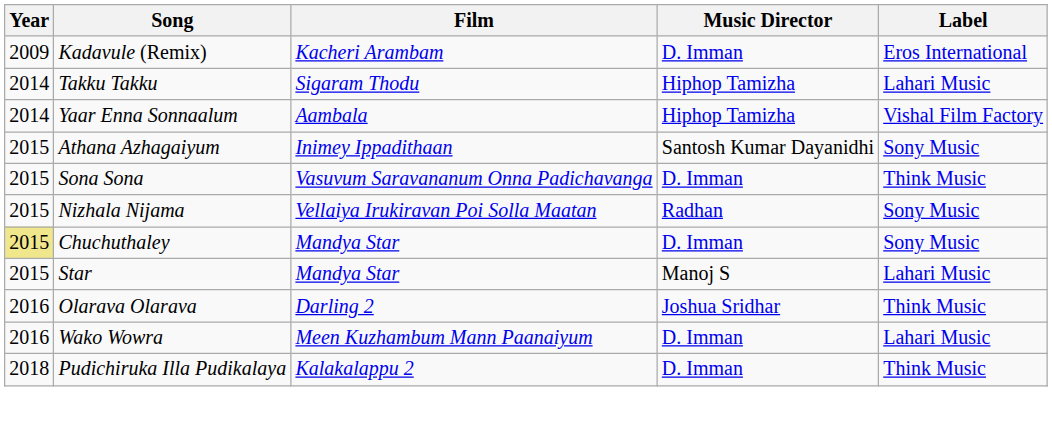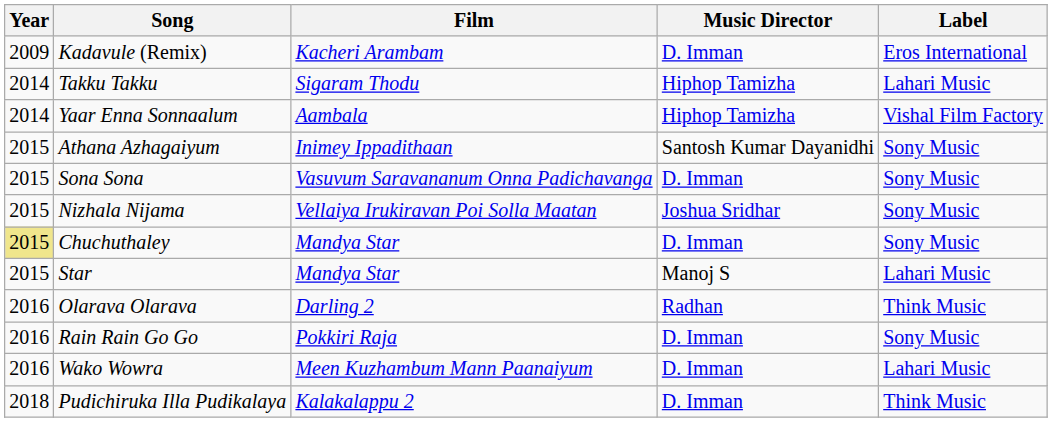Sona Sona | Label: Think Music -> Sony Music
Nizhala Nijama | Music Director: Radhan -> Joshua Sridhar
Olarava Olarava | Music Director: Joshua Sridhar -> Radhan
+ row: 2016 | Rain Rain Go Go | Pokkiri Raja | D. Imman | Sony Music
